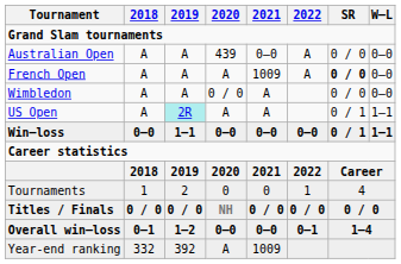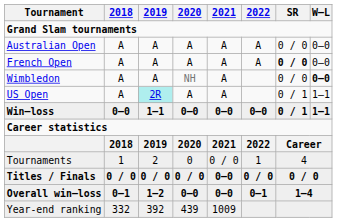Australian Open | 2020: 439 -> A
Australian Open | 2021: 0–0 -> A
French Open | 2021: 1009 -> A
Wimbledon | 2020: 0 / 0 -> NH
Wimbledon | W–L: normal -> bold
Tournaments | 2021: 0 -> 0 / 0
Titles / Finals | 2020: NH -> 0 / 0
Titles / Finals | 2021: 0 / 0 -> 0–0
Year-end ranking | 2020: A -> 439
